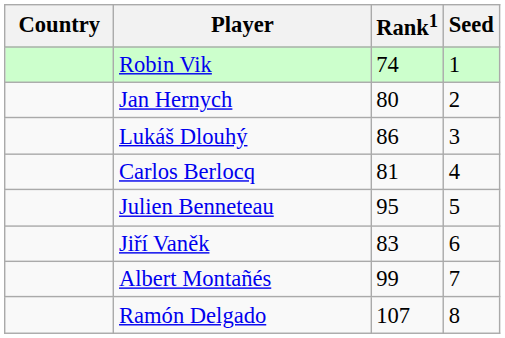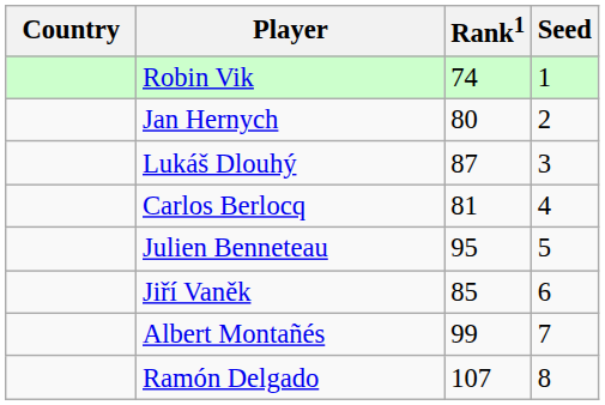Lukáš Dlouhý | Rank1: 86 -> 87
Jiří Vaněk | Rank1: 83 -> 85
